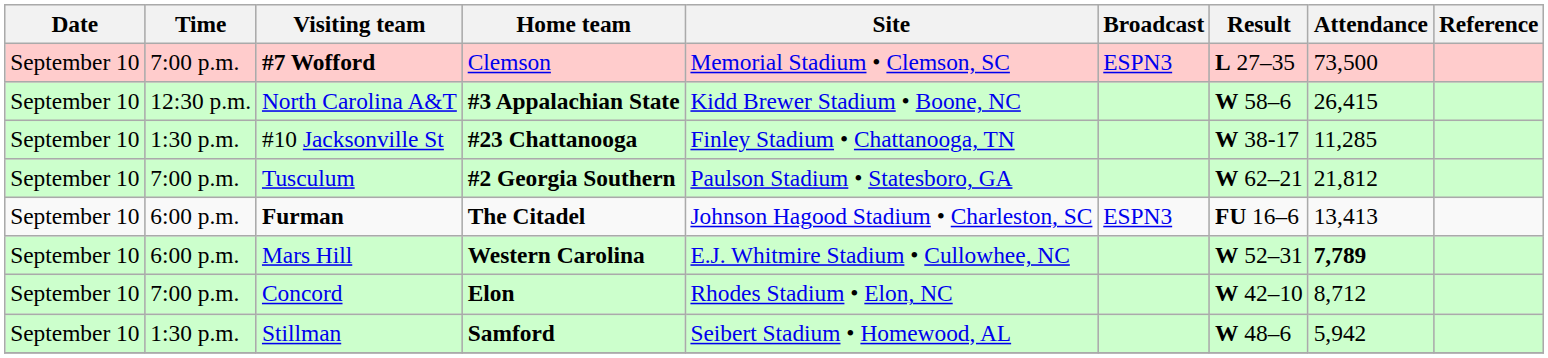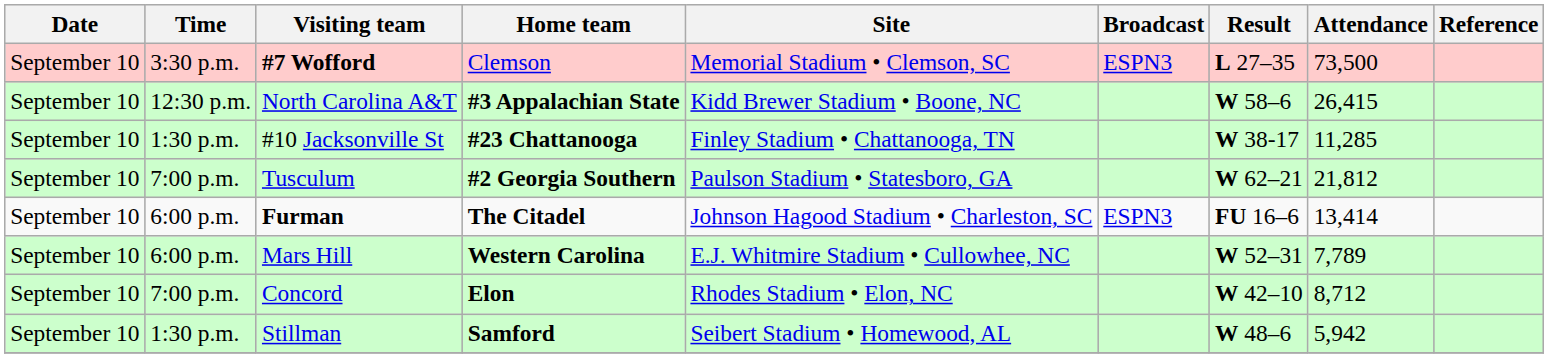#7 Wofford | Time: 7:00 p.m. -> 3:30 p.m.
Furman | Attendance: 13,413 -> 13,414
Mars Hill | Attendance: bold -> normal
